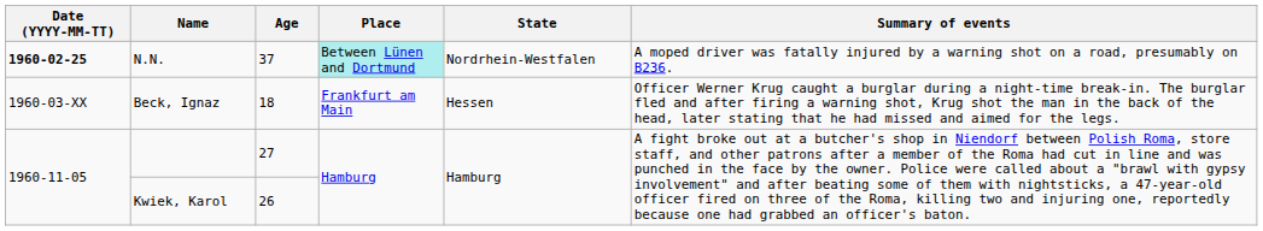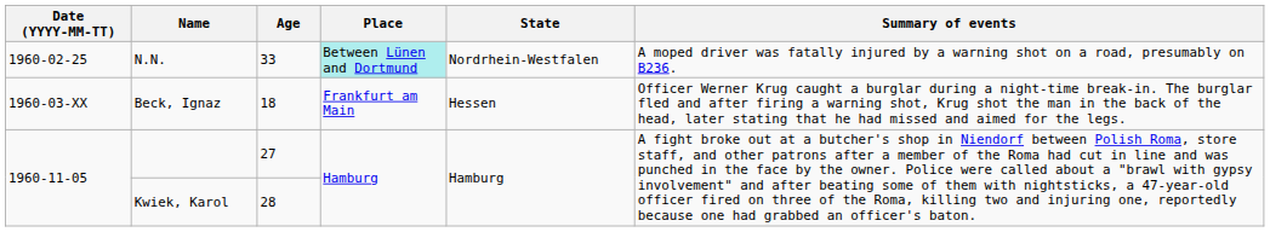N.N. | Date (YYYY-MM-TT): bold -> normal
N.N. | Age: 37 -> 33
Kwiek, Karol | Age: 26 -> 28
